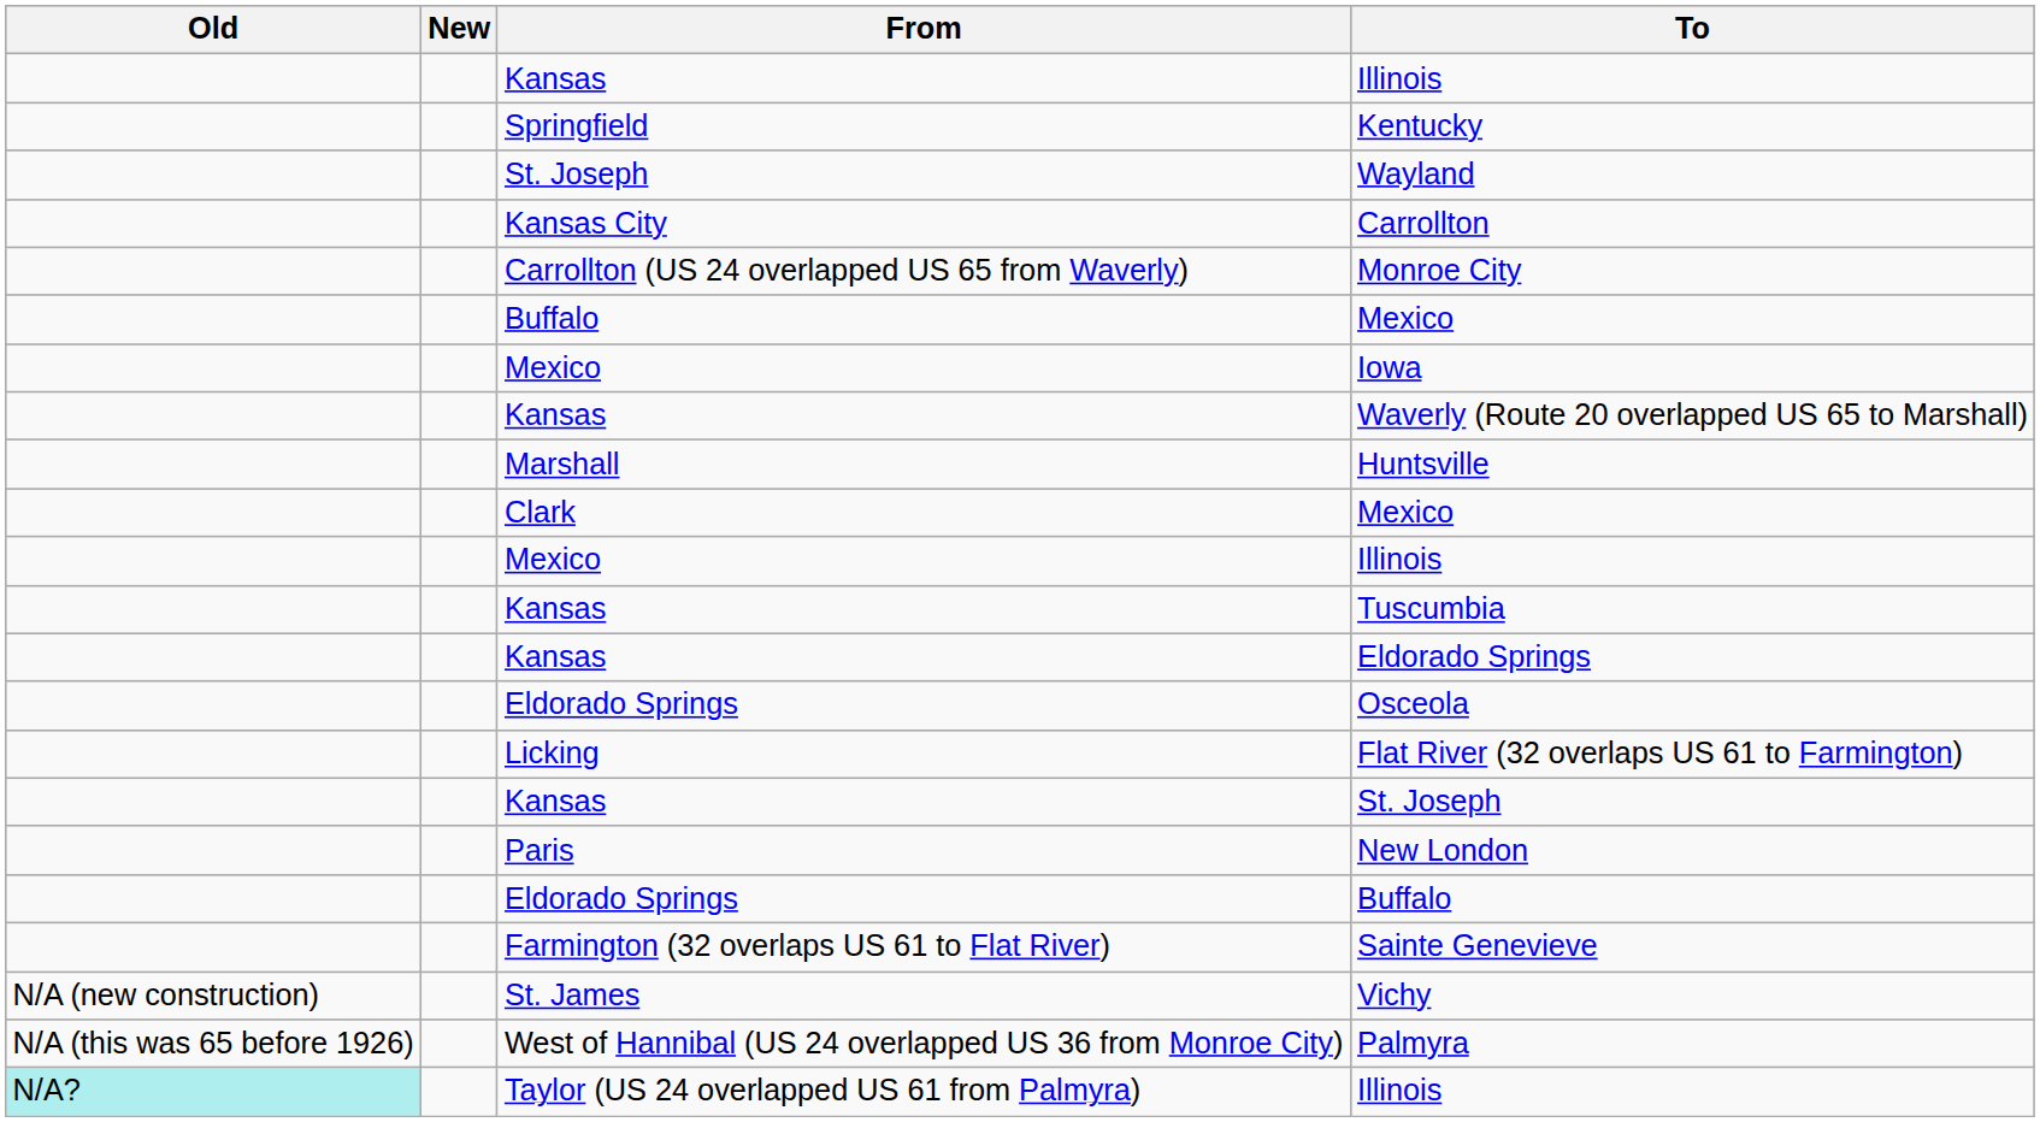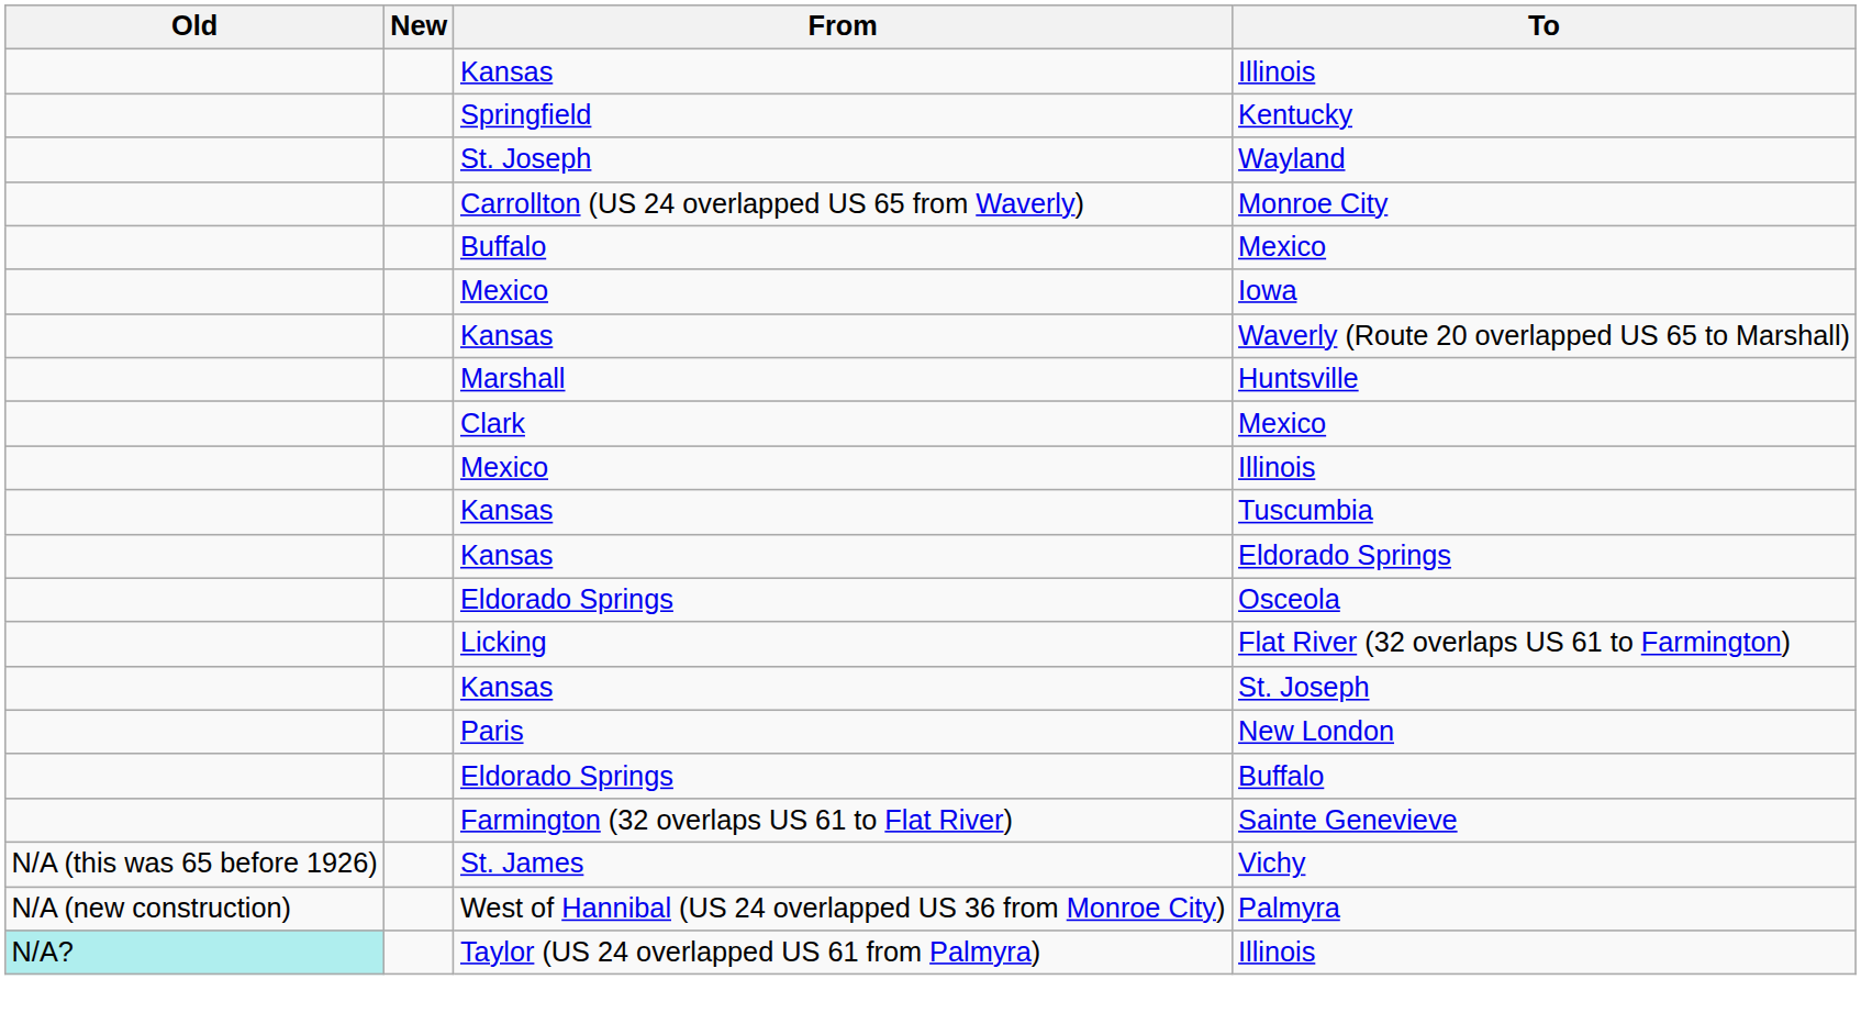- row: Kansas City | Carrollton
Vichy | Old: N/A (new construction) -> N/A (this was 65 before 1926)
Palmyra | Old: N/A (this was 65 before 1926) -> N/A (new construction)
